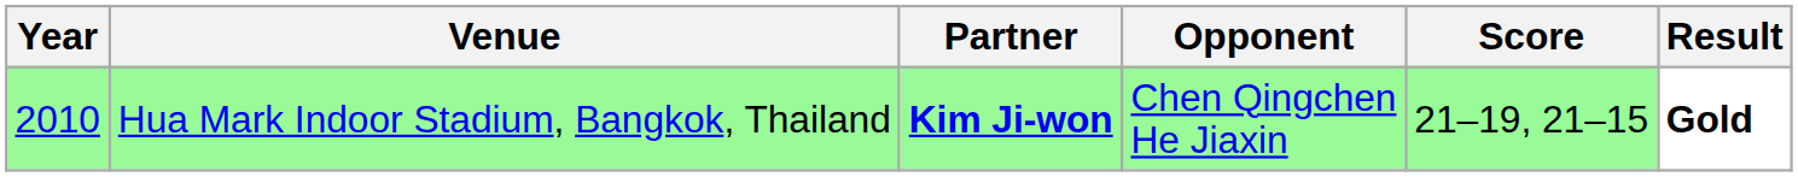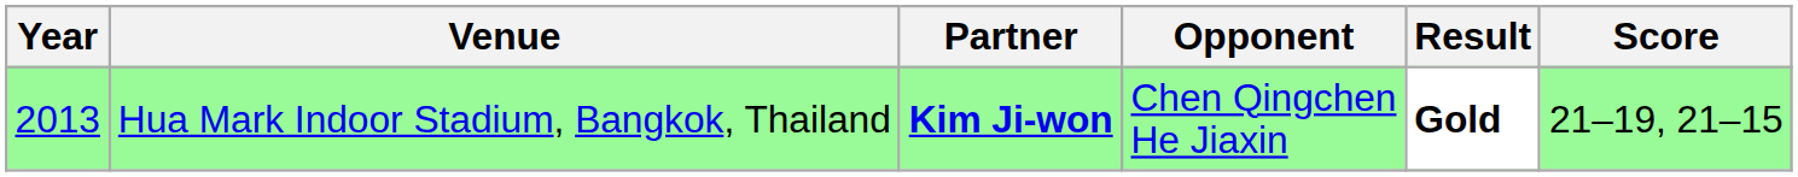columns swapped: Score <-> Result
Hua Mark Indoor Stadium, Bangkok, Thailand | Year: 2010 -> 2013
